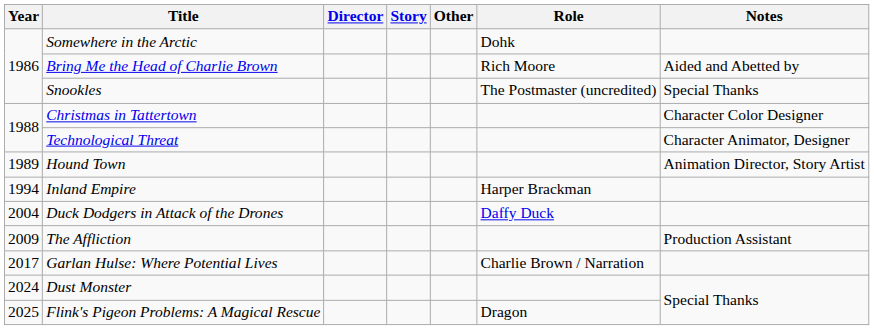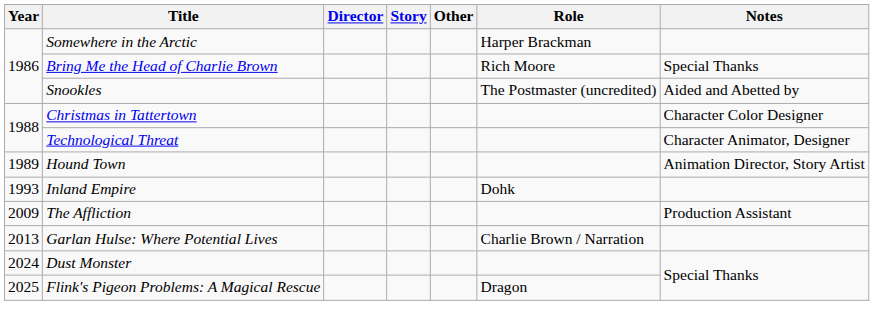Somewhere in the Arctic | Role: Dohk -> Harper Brackman
Bring Me the Head of Charlie Brown | Notes: Aided and Abetted by -> Special Thanks
Snookles | Notes: Special Thanks -> Aided and Abetted by
Inland Empire | Year: 1994 -> 1993
Inland Empire | Role: Harper Brackman -> Dohk
- row: 2004 | Duck Dodgers in Attack of the Drones | Daffy Duck
Garlan Hulse: Where Potential Lives | Year: 2017 -> 2013
